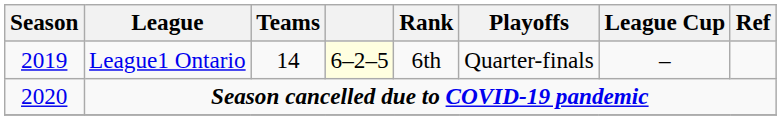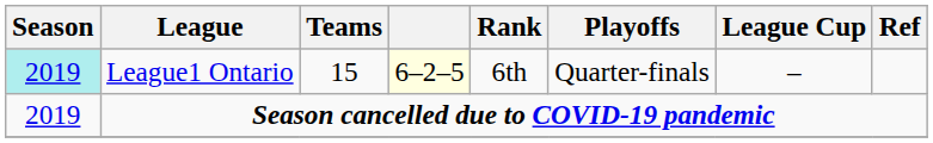League1 Ontario | Season: no background -> paleturquoise background
League1 Ontario | Teams: 14 -> 15
Season cancelled due to COVID-19 pandemic | Season: 2020 -> 2019
